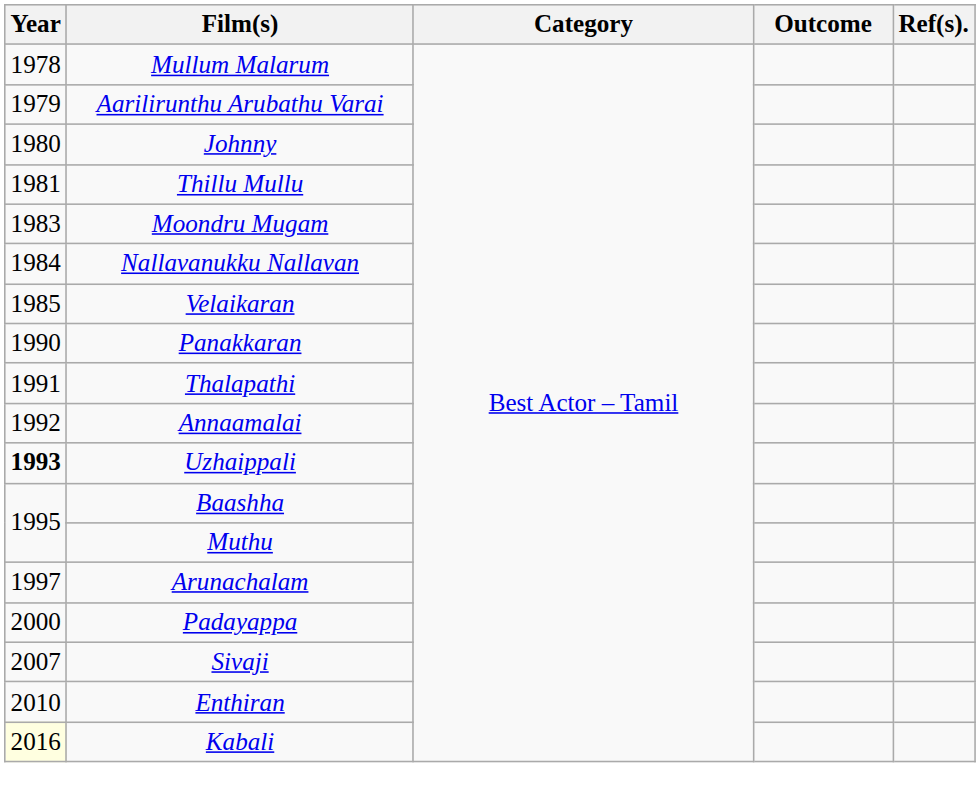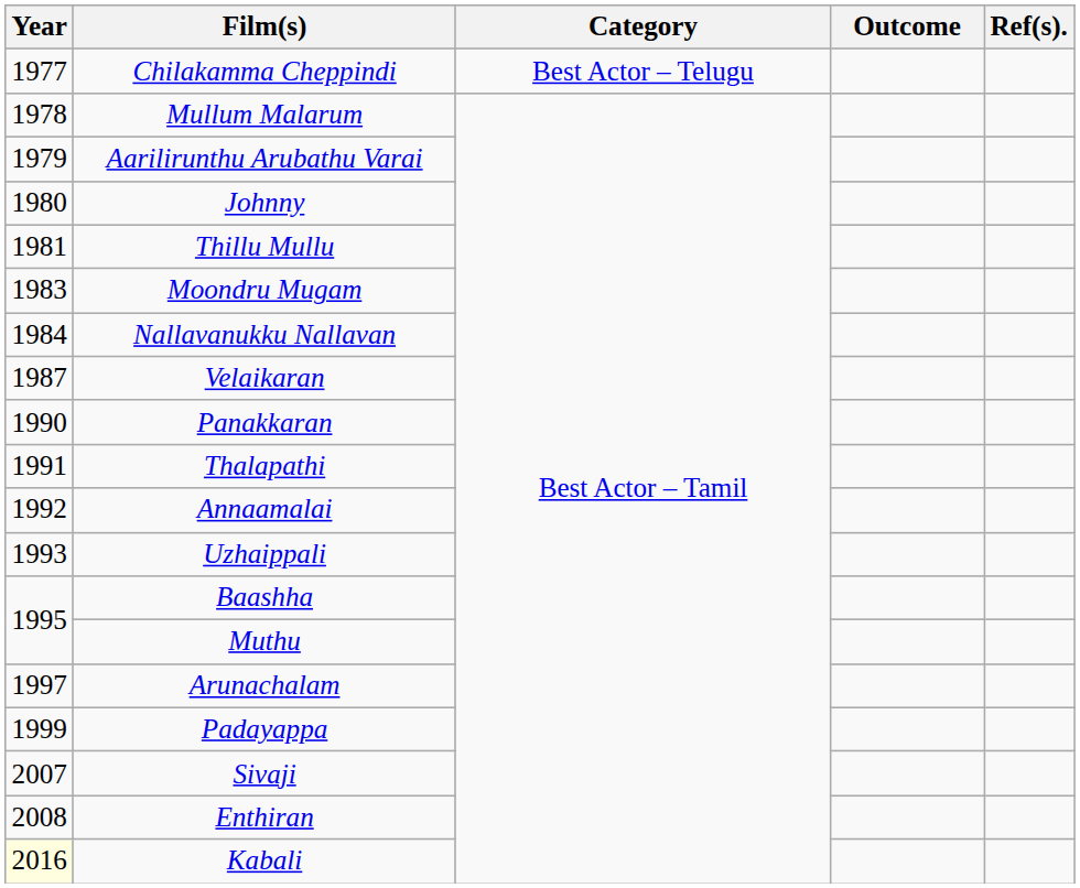+ row: 1977 | Chilakamma Cheppindi | Best Actor – Telugu
Velaikaran | Year: 1985 -> 1987
Uzhaippali | Year: bold -> normal
Padayappa | Year: 2000 -> 1999
Enthiran | Year: 2010 -> 2008
